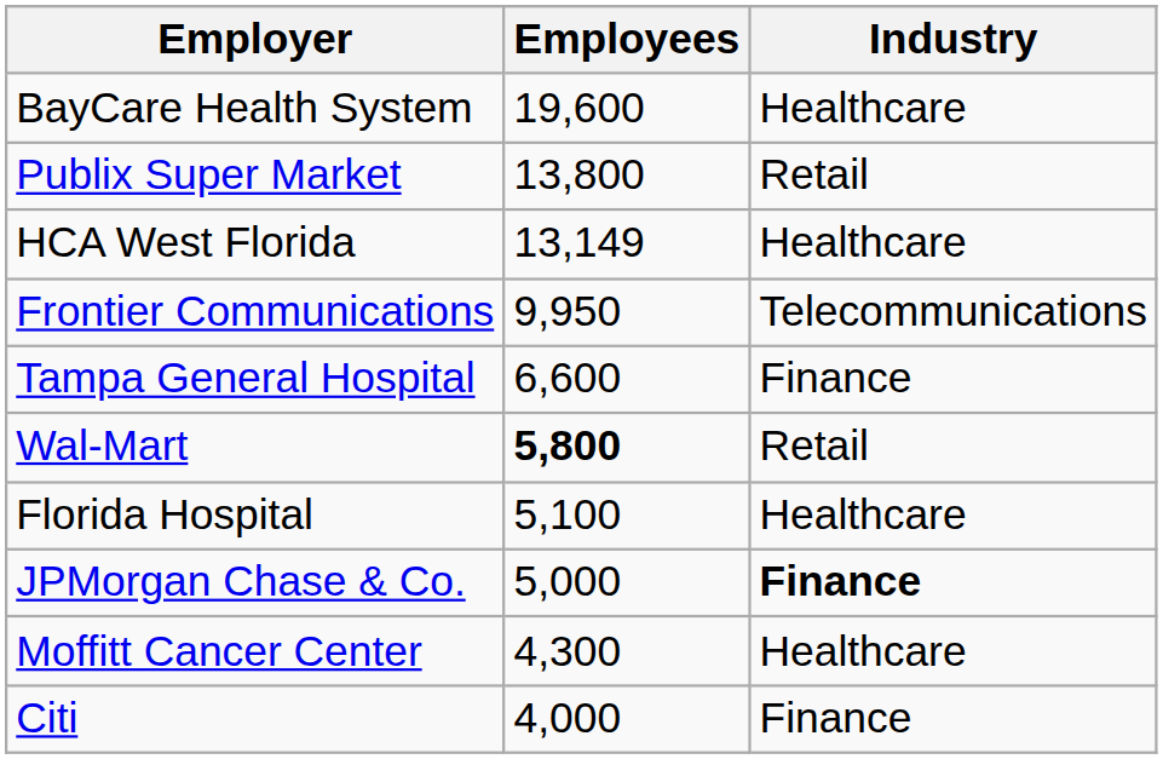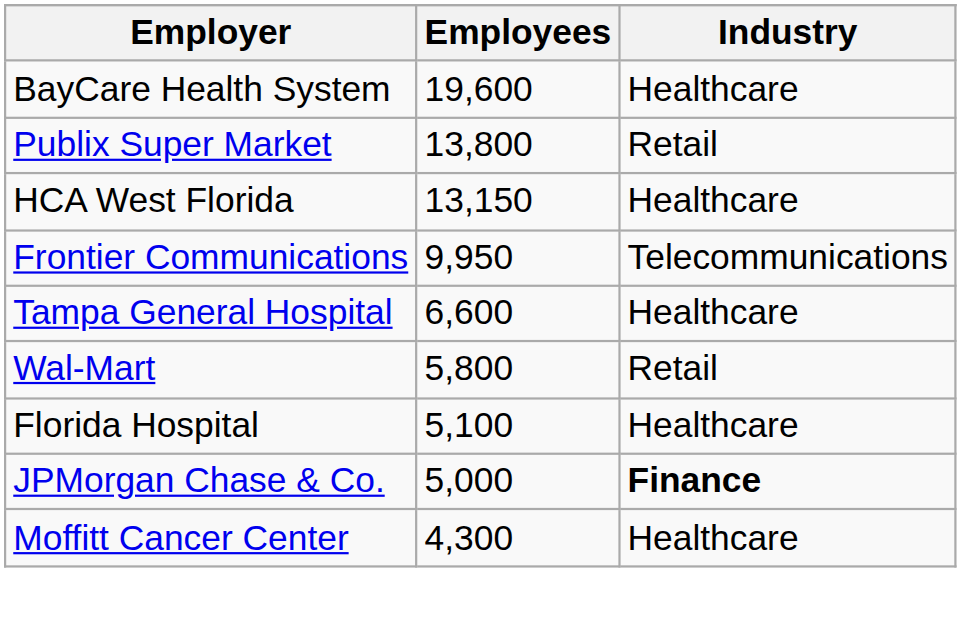HCA West Florida | Employees: 13,149 -> 13,150
Tampa General Hospital | Industry: Finance -> Healthcare
Wal-Mart | Employees: bold -> normal
- row: Citi | 4,000 | Finance
